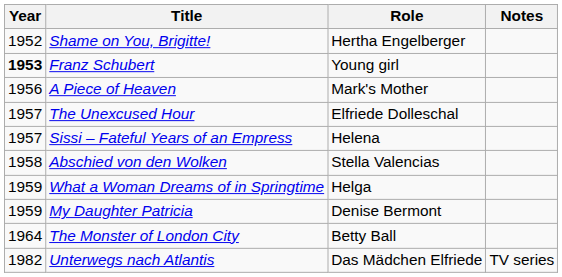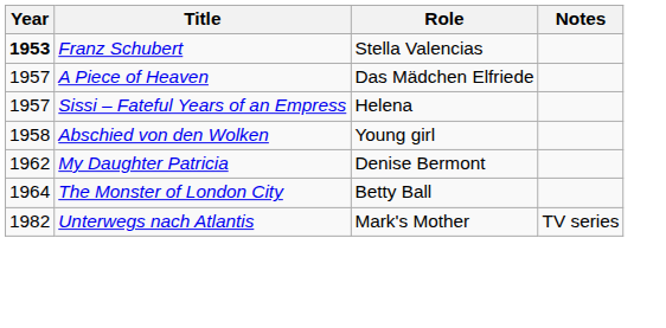- row: 1952 | Shame on You, Brigitte! | Hertha Engelberger
Franz Schubert | Role: Young girl -> Stella Valencias
A Piece of Heaven | Year: 1956 -> 1957
A Piece of Heaven | Role: Mark's Mother -> Das Mädchen Elfriede
- row: 1957 | The Unexcused Hour | Elfriede Dolleschal
Abschied von den Wolken | Role: Stella Valencias -> Young girl
- row: 1959 | What a Woman Dreams of in Springtime | Helga
My Daughter Patricia | Year: 1959 -> 1962
Unterwegs nach Atlantis | Role: Das Mädchen Elfriede -> Mark's Mother
